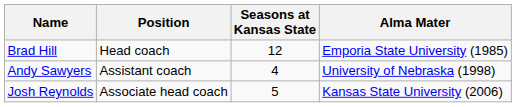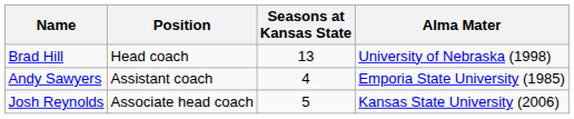Brad Hill | Seasons at Kansas State: 12 -> 13
Brad Hill | Alma Mater: Emporia State University (1985) -> University of Nebraska (1998)
Andy Sawyers | Alma Mater: University of Nebraska (1998) -> Emporia State University (1985)
